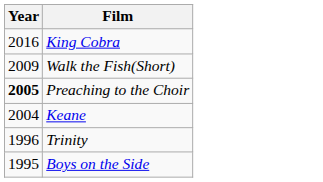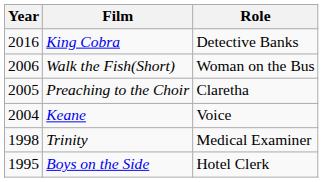+ column: Role | Detective Banks | Woman on the Bus | Claretha | Voice | Medical Examiner | Hotel Clerk
Walk the Fish(Short) | Year: 2009 -> 2006
Preaching to the Choir | Year: bold -> normal
Trinity | Year: 1996 -> 1998
